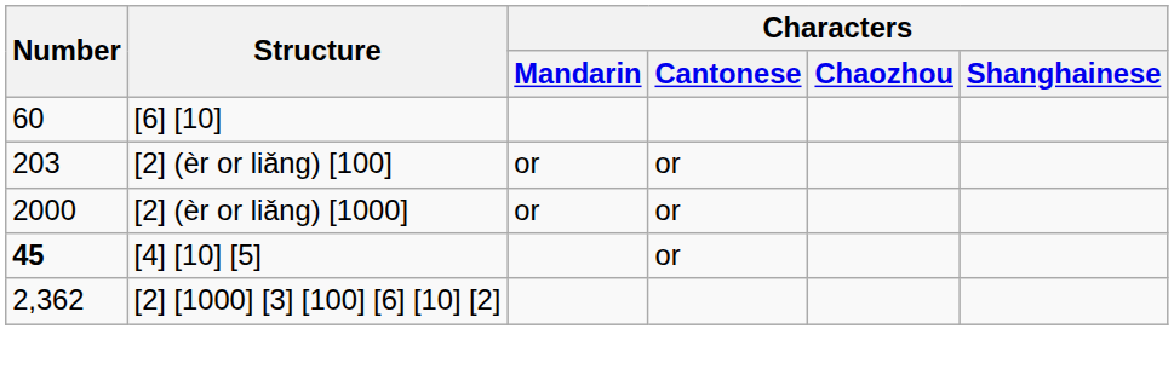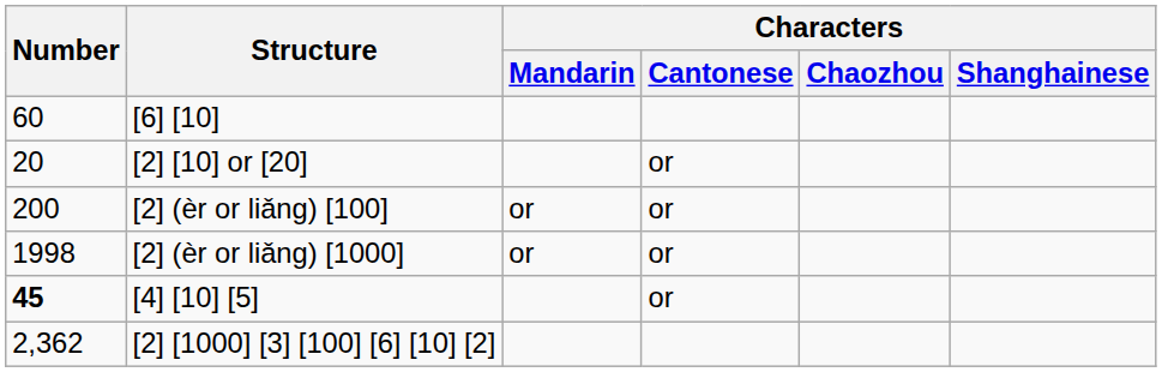+ row: 20 | [2] [10] or [20] | or
[2] (èr or liǎng) [100] | Number: 203 -> 200
[2] (èr or liǎng) [1000] | Number: 2000 -> 1998
